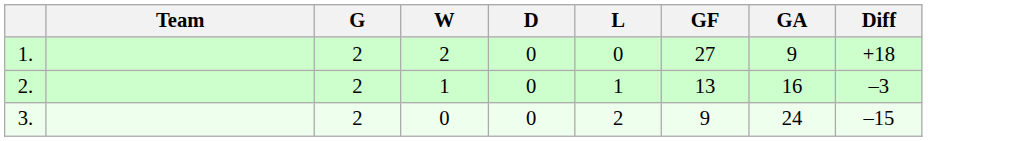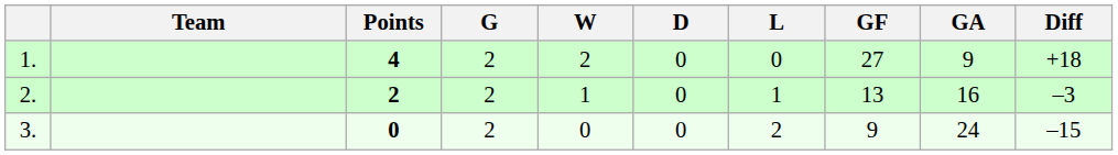+ column: Points | 4 | 2 | 0
